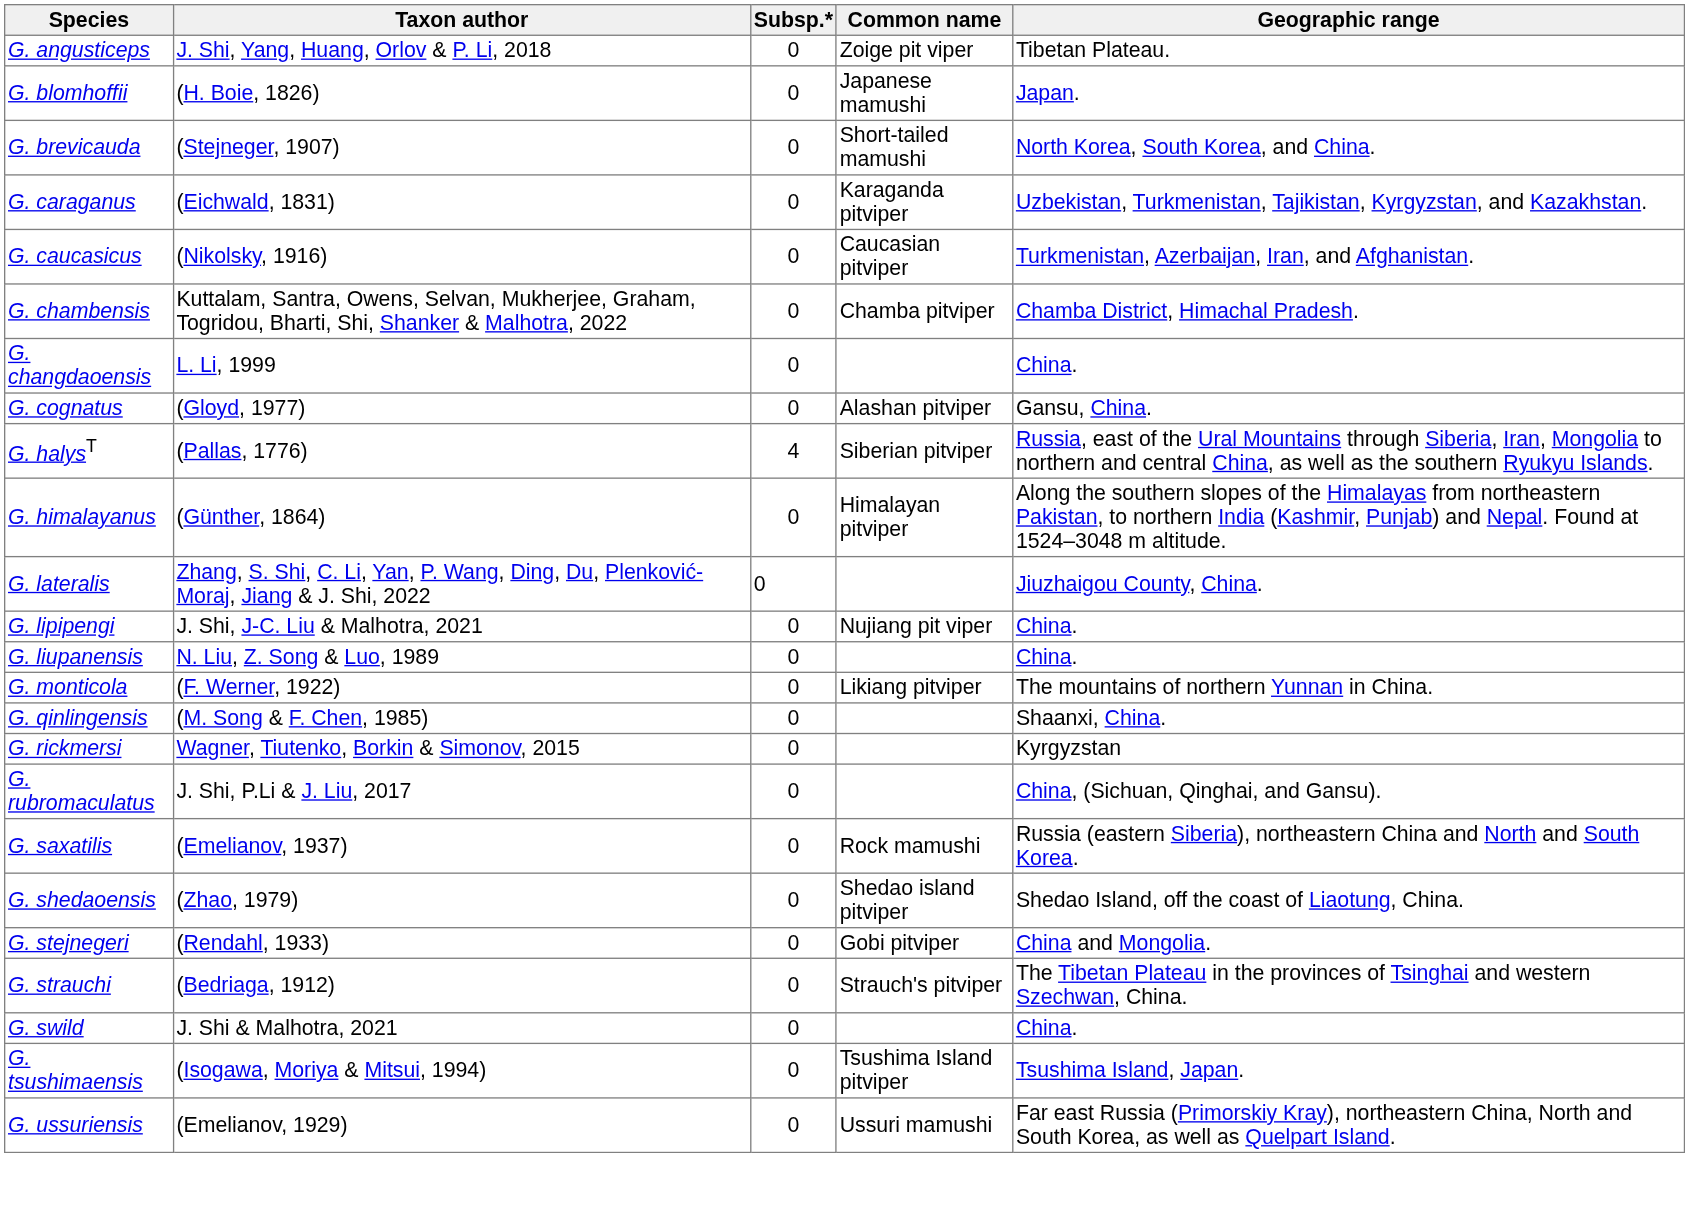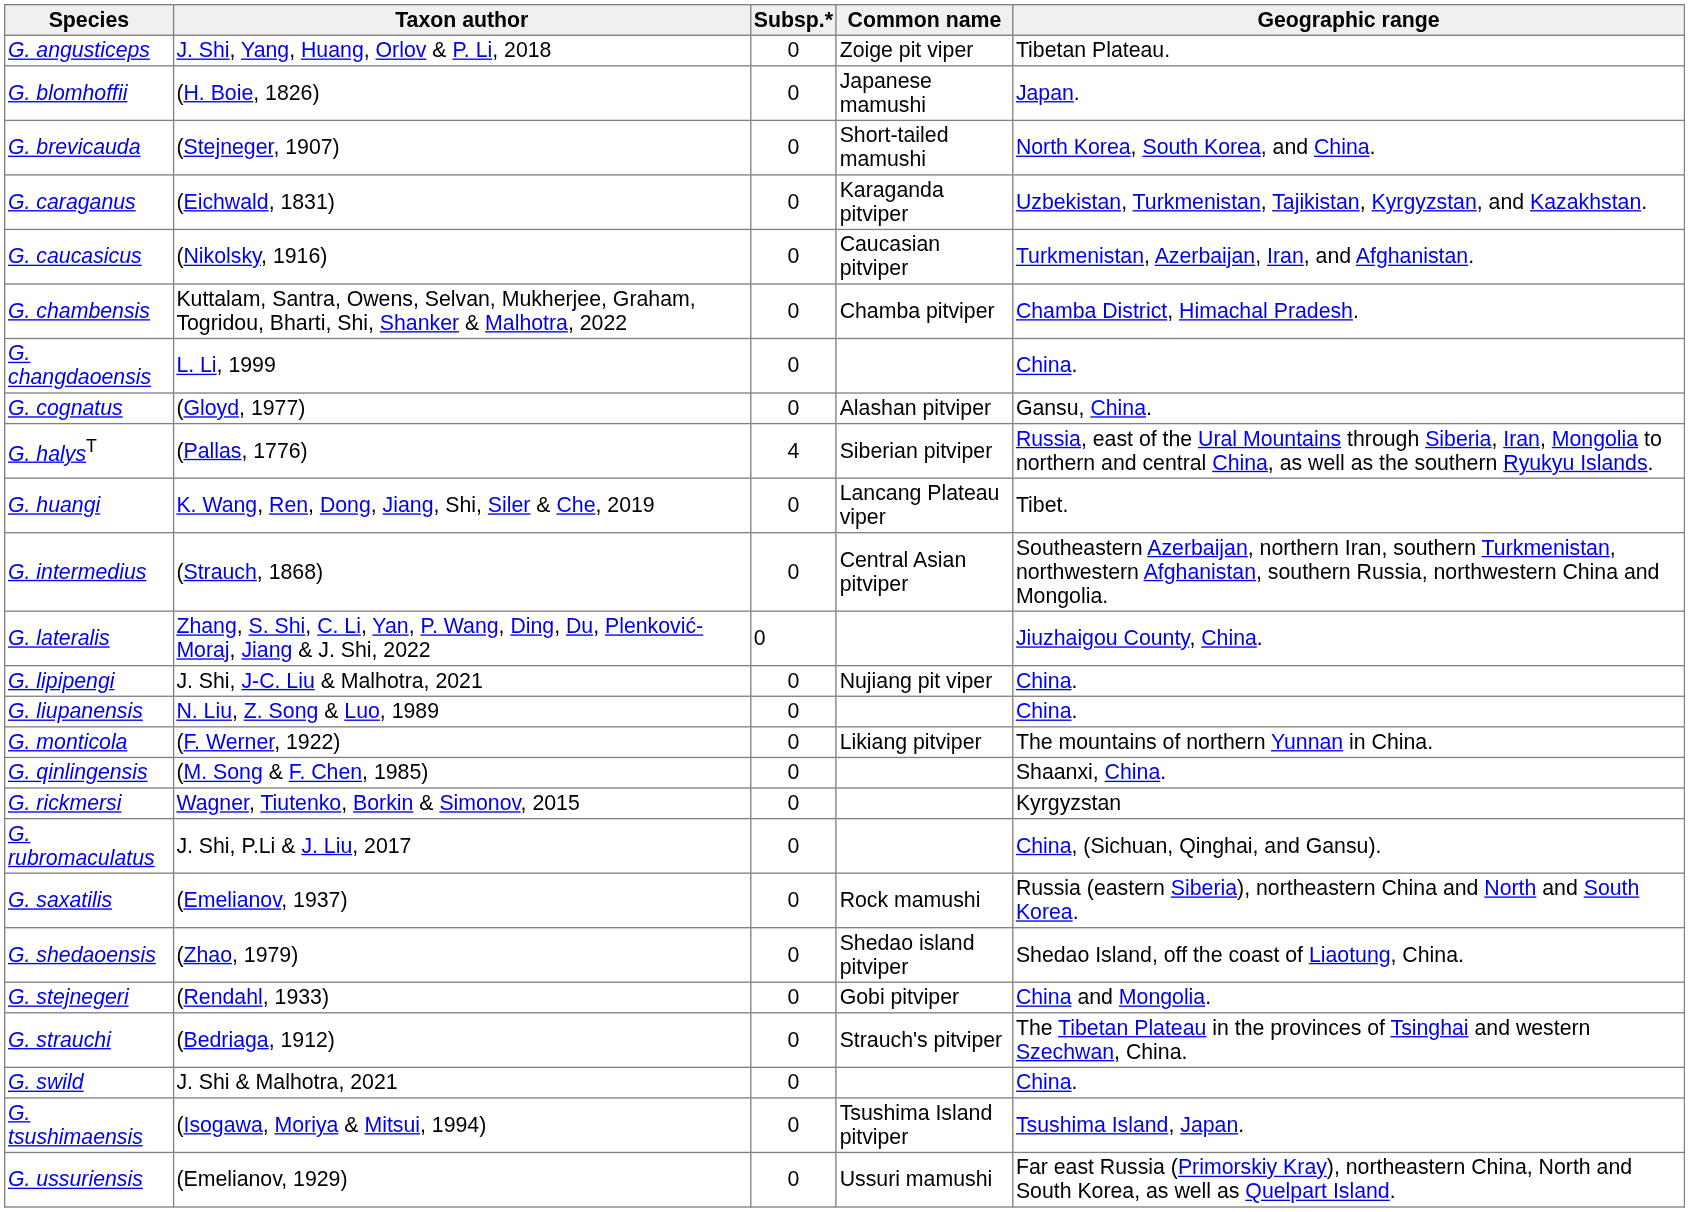- row: G. himalayanus | (Günther, 1864) | 0 | Himalayan pitviper | Along the southern slopes of the Himalayas from northeastern Pakistan, to northern India (Kashmir, Punjab) and Nepal. Found at 1524–3048 m altitude.
+ row: G. huangi | K. Wang, Ren, Dong, Jiang, Shi, Siler & Che, 2019 | 0 | Lancang Plateau viper | Tibet.
+ row: G. intermedius | (Strauch, 1868) | 0 | Central Asian pitviper | Southeastern Azerbaijan, northern Iran, southern Turkmenistan, northwestern Afghanistan, southern Russia, northwestern China and Mongolia.
